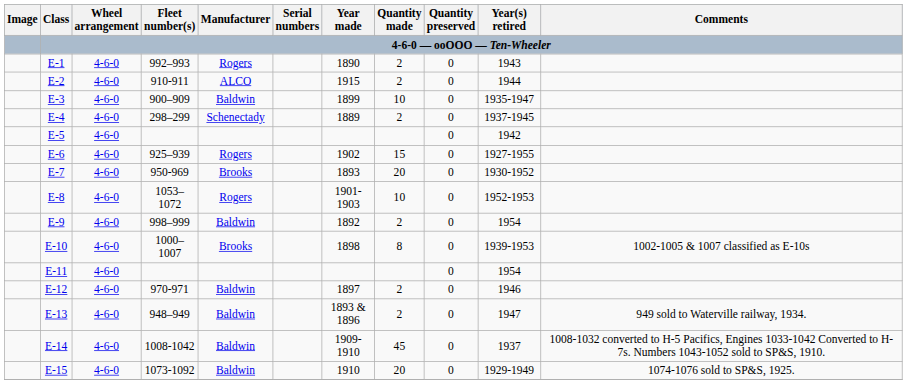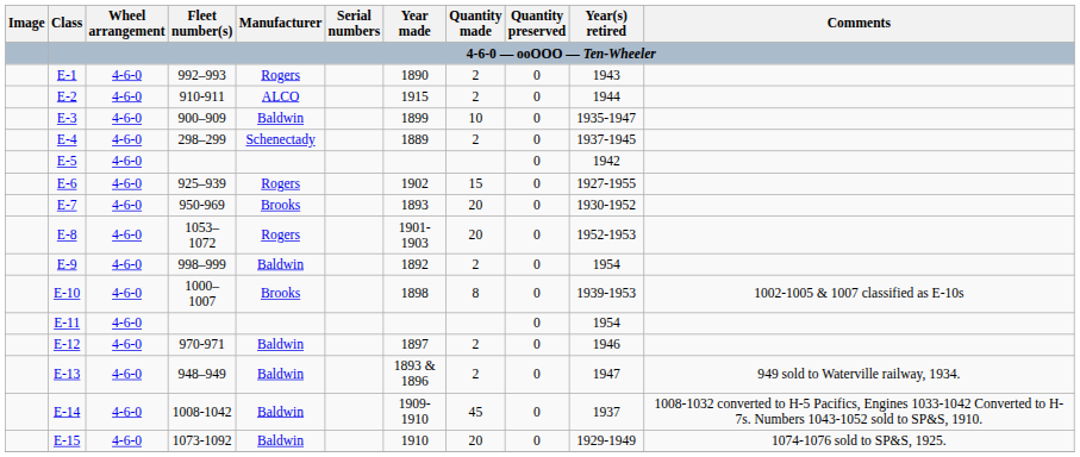E-8 | Quantity made: 10 -> 20
